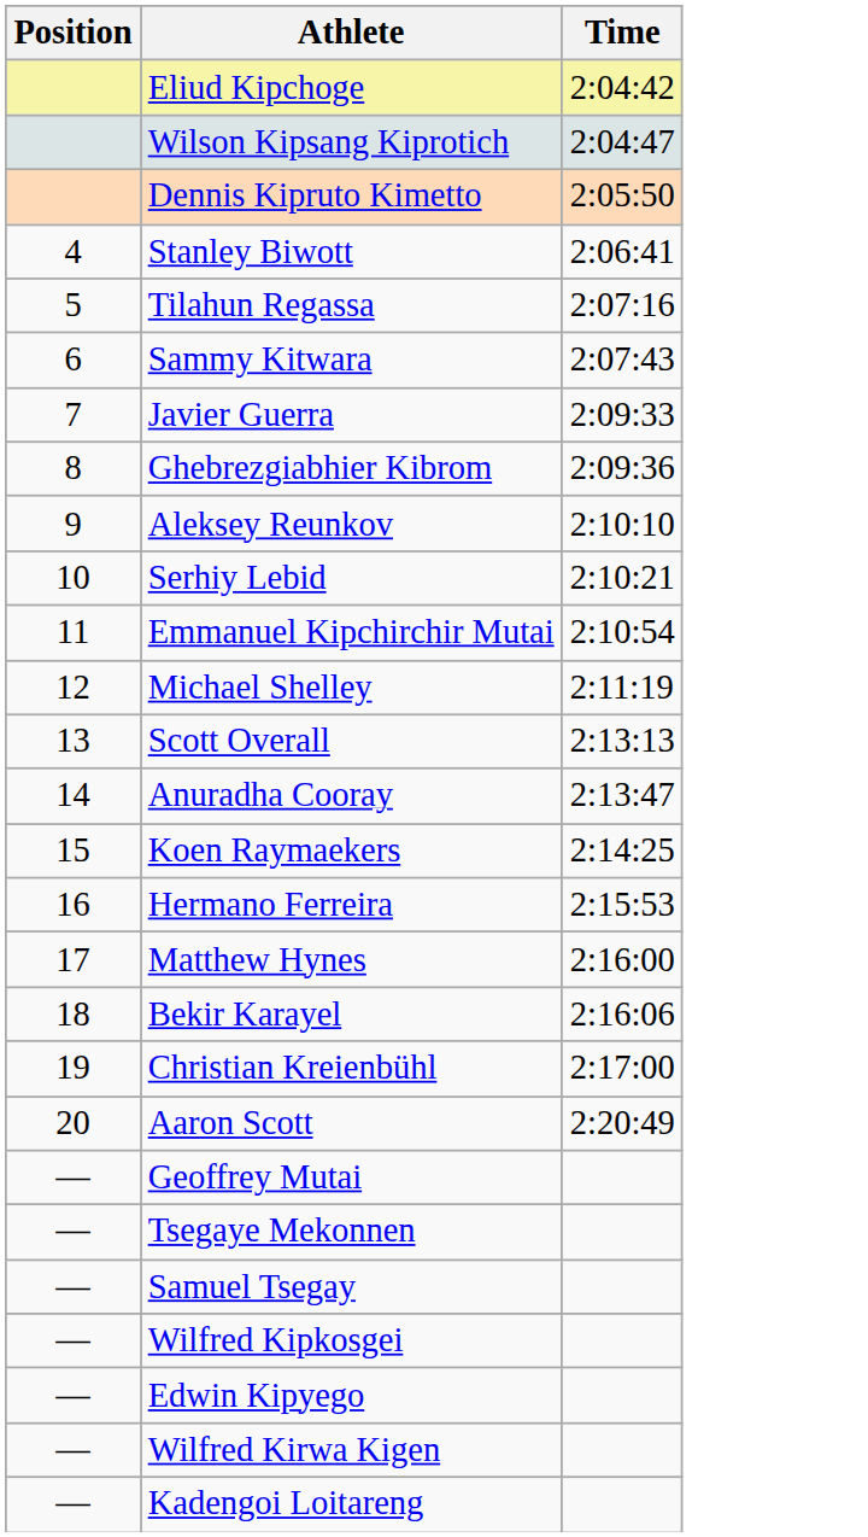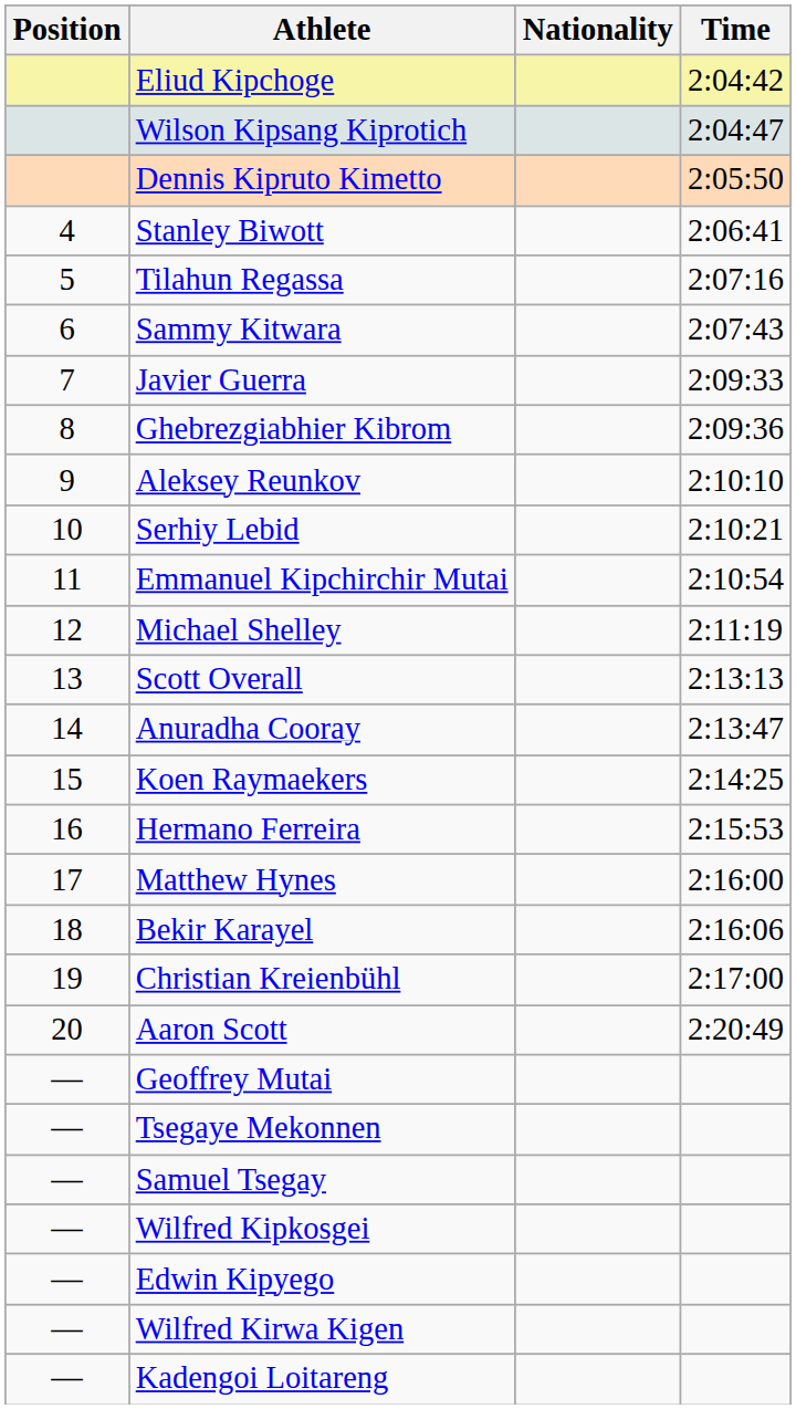+ column: Nationality
